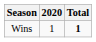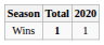columns swapped: 2020 <-> Total
